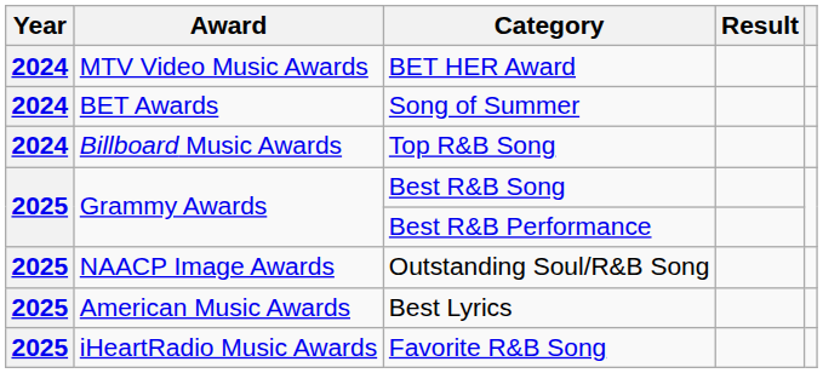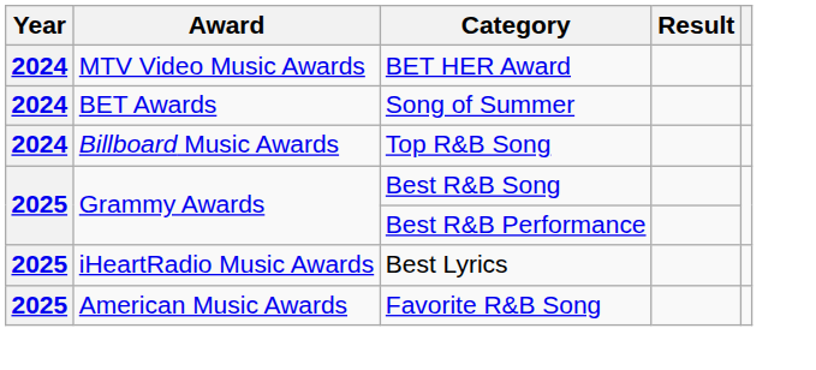- row: 2025 | NAACP Image Awards | Outstanding Soul/R&B Song
Best Lyrics | Award: American Music Awards -> iHeartRadio Music Awards
Favorite R&B Song | Award: iHeartRadio Music Awards -> American Music Awards
